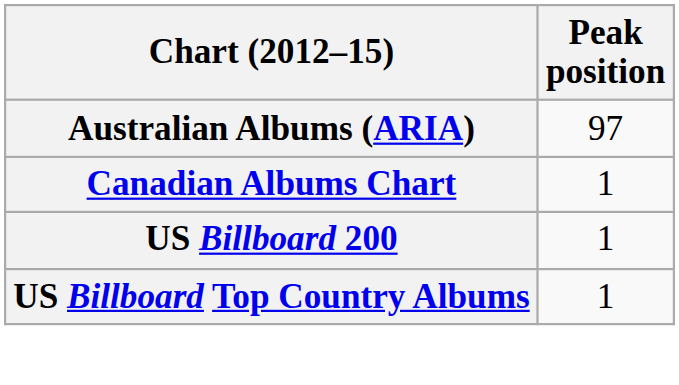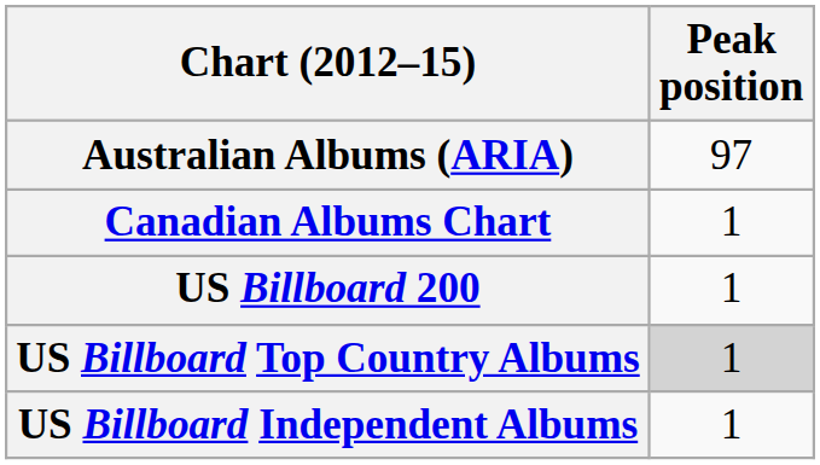US Billboard Top Country Albums | Peak position: no background -> lightgrey background
+ row: US Billboard Independent Albums | 1
